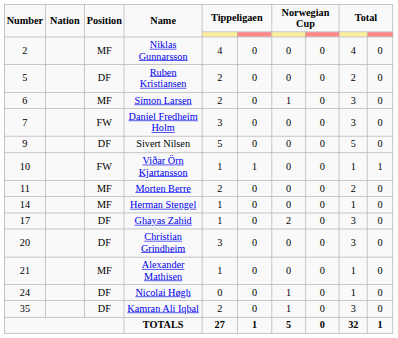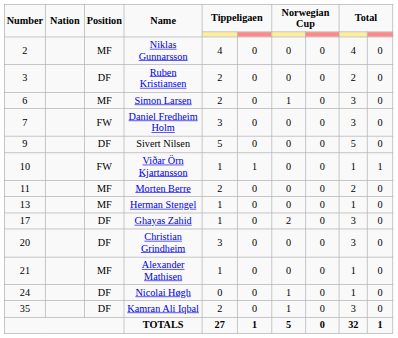Ruben Kristiansen | Number: 5 -> 3
Herman Stengel | Number: 14 -> 13
